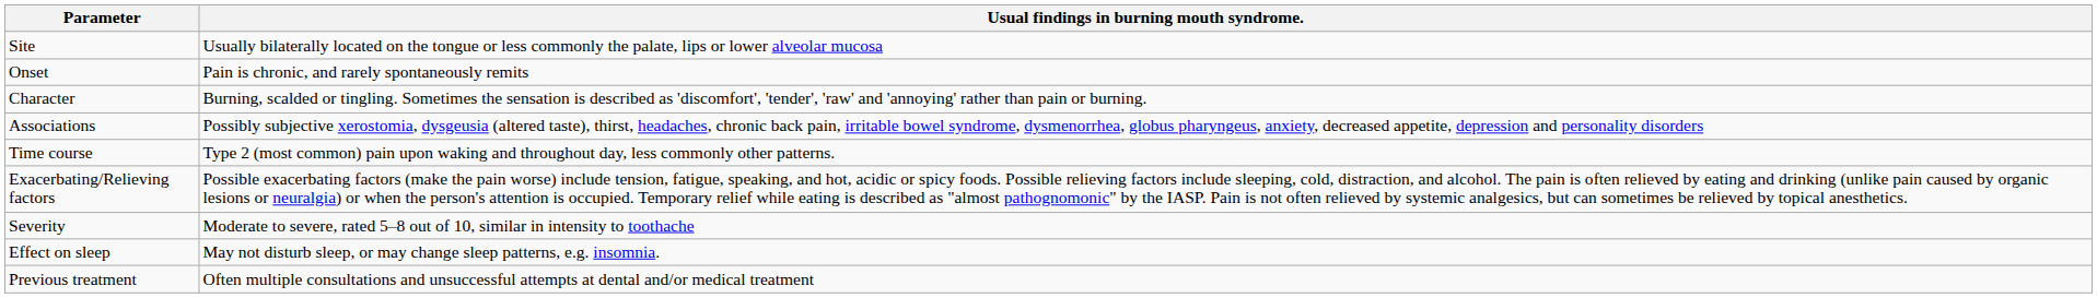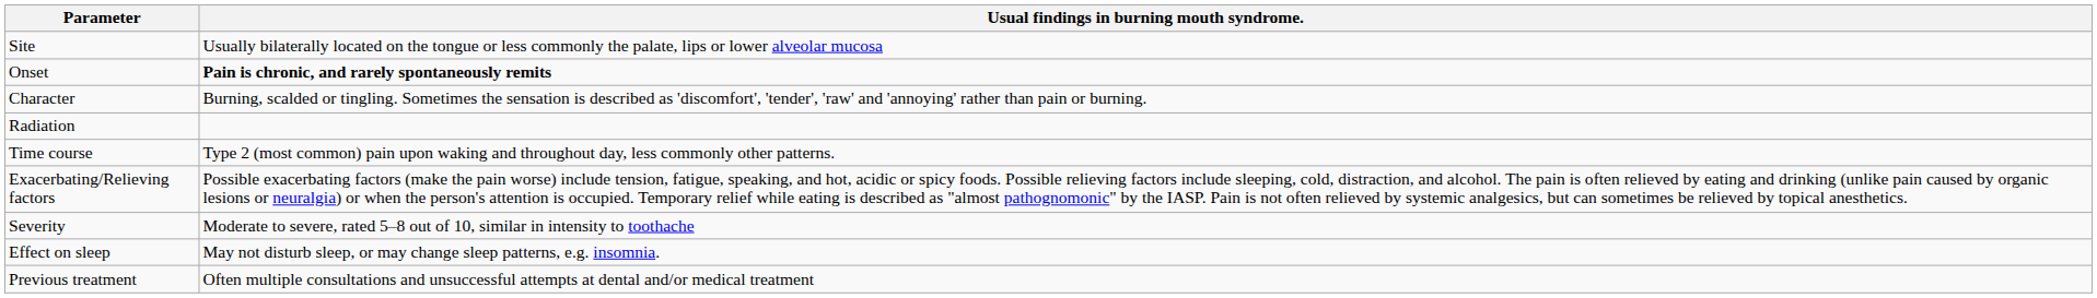Onset | Usual findings in burning mouth syndrome.: normal -> bold
+ row: Radiation
- row: Associations | Possibly subjective xerostomia, dysgeusia (altered taste), thirst, headaches, chronic back pain, irritable bowel syndrome, dysmenorrhea, globus pharyngeus, anxiety, decreased appetite, depression and personality disorders
